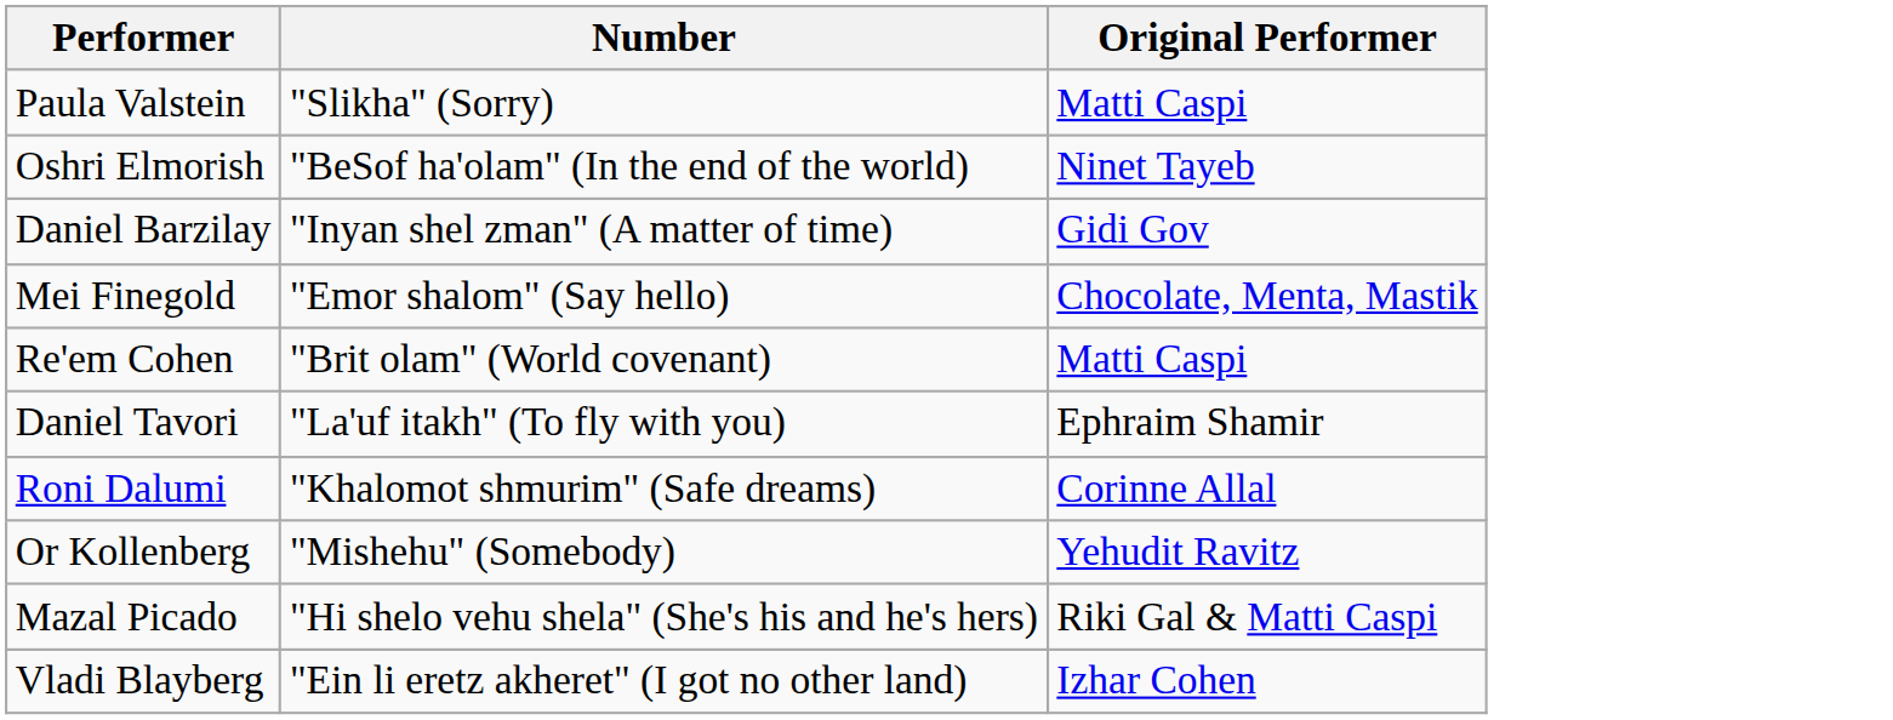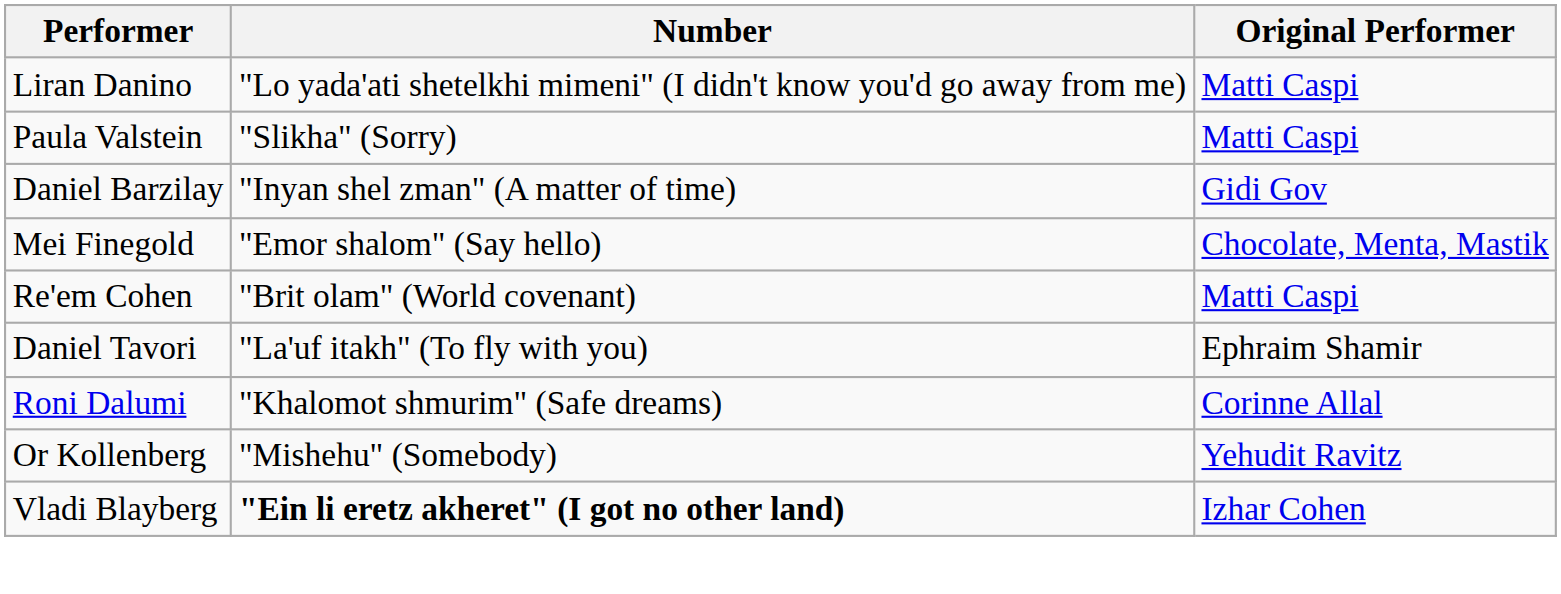+ row: Liran Danino | "Lo yada'ati shetelkhi mimeni" (I didn't know you'd go away from me) | Matti Caspi
- row: Oshri Elmorish | "BeSof ha'olam" (In the end of the world) | Ninet Tayeb
- row: Mazal Picado | "Hi shelo vehu shela" (She's his and he's hers) | Riki Gal & Matti Caspi
Vladi Blayberg | Number: normal -> bold
